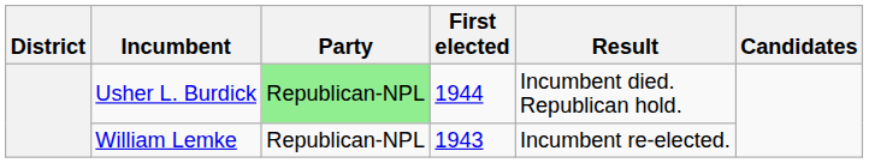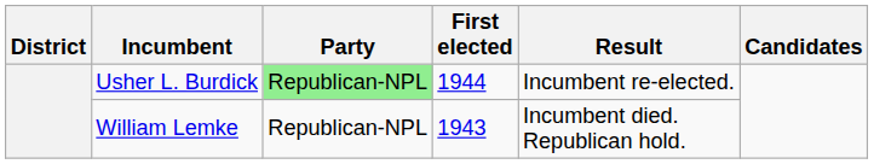Usher L. Burdick | Result: Incumbent died. Republican hold. -> Incumbent re-elected.
William Lemke | Result: Incumbent re-elected. -> Incumbent died. Republican hold.
